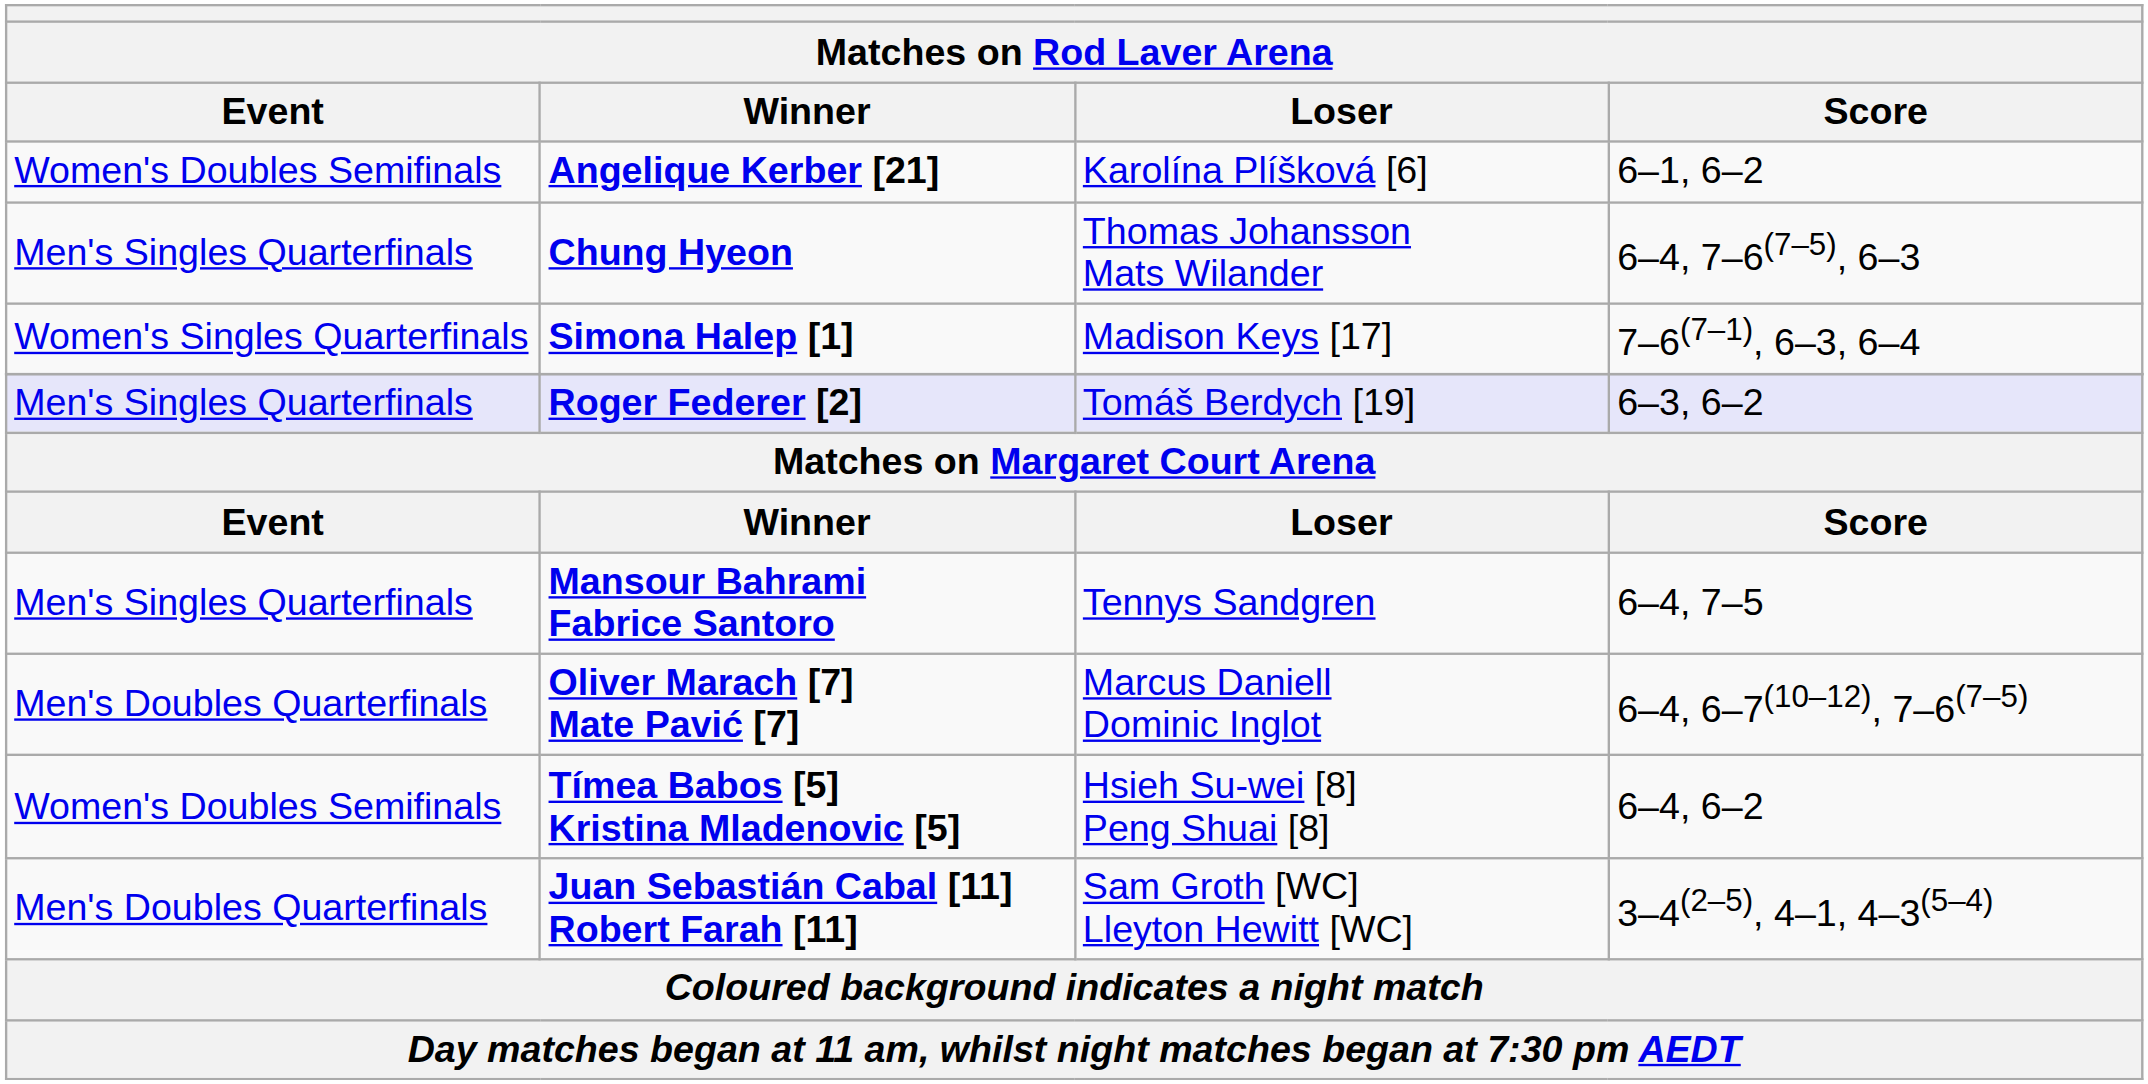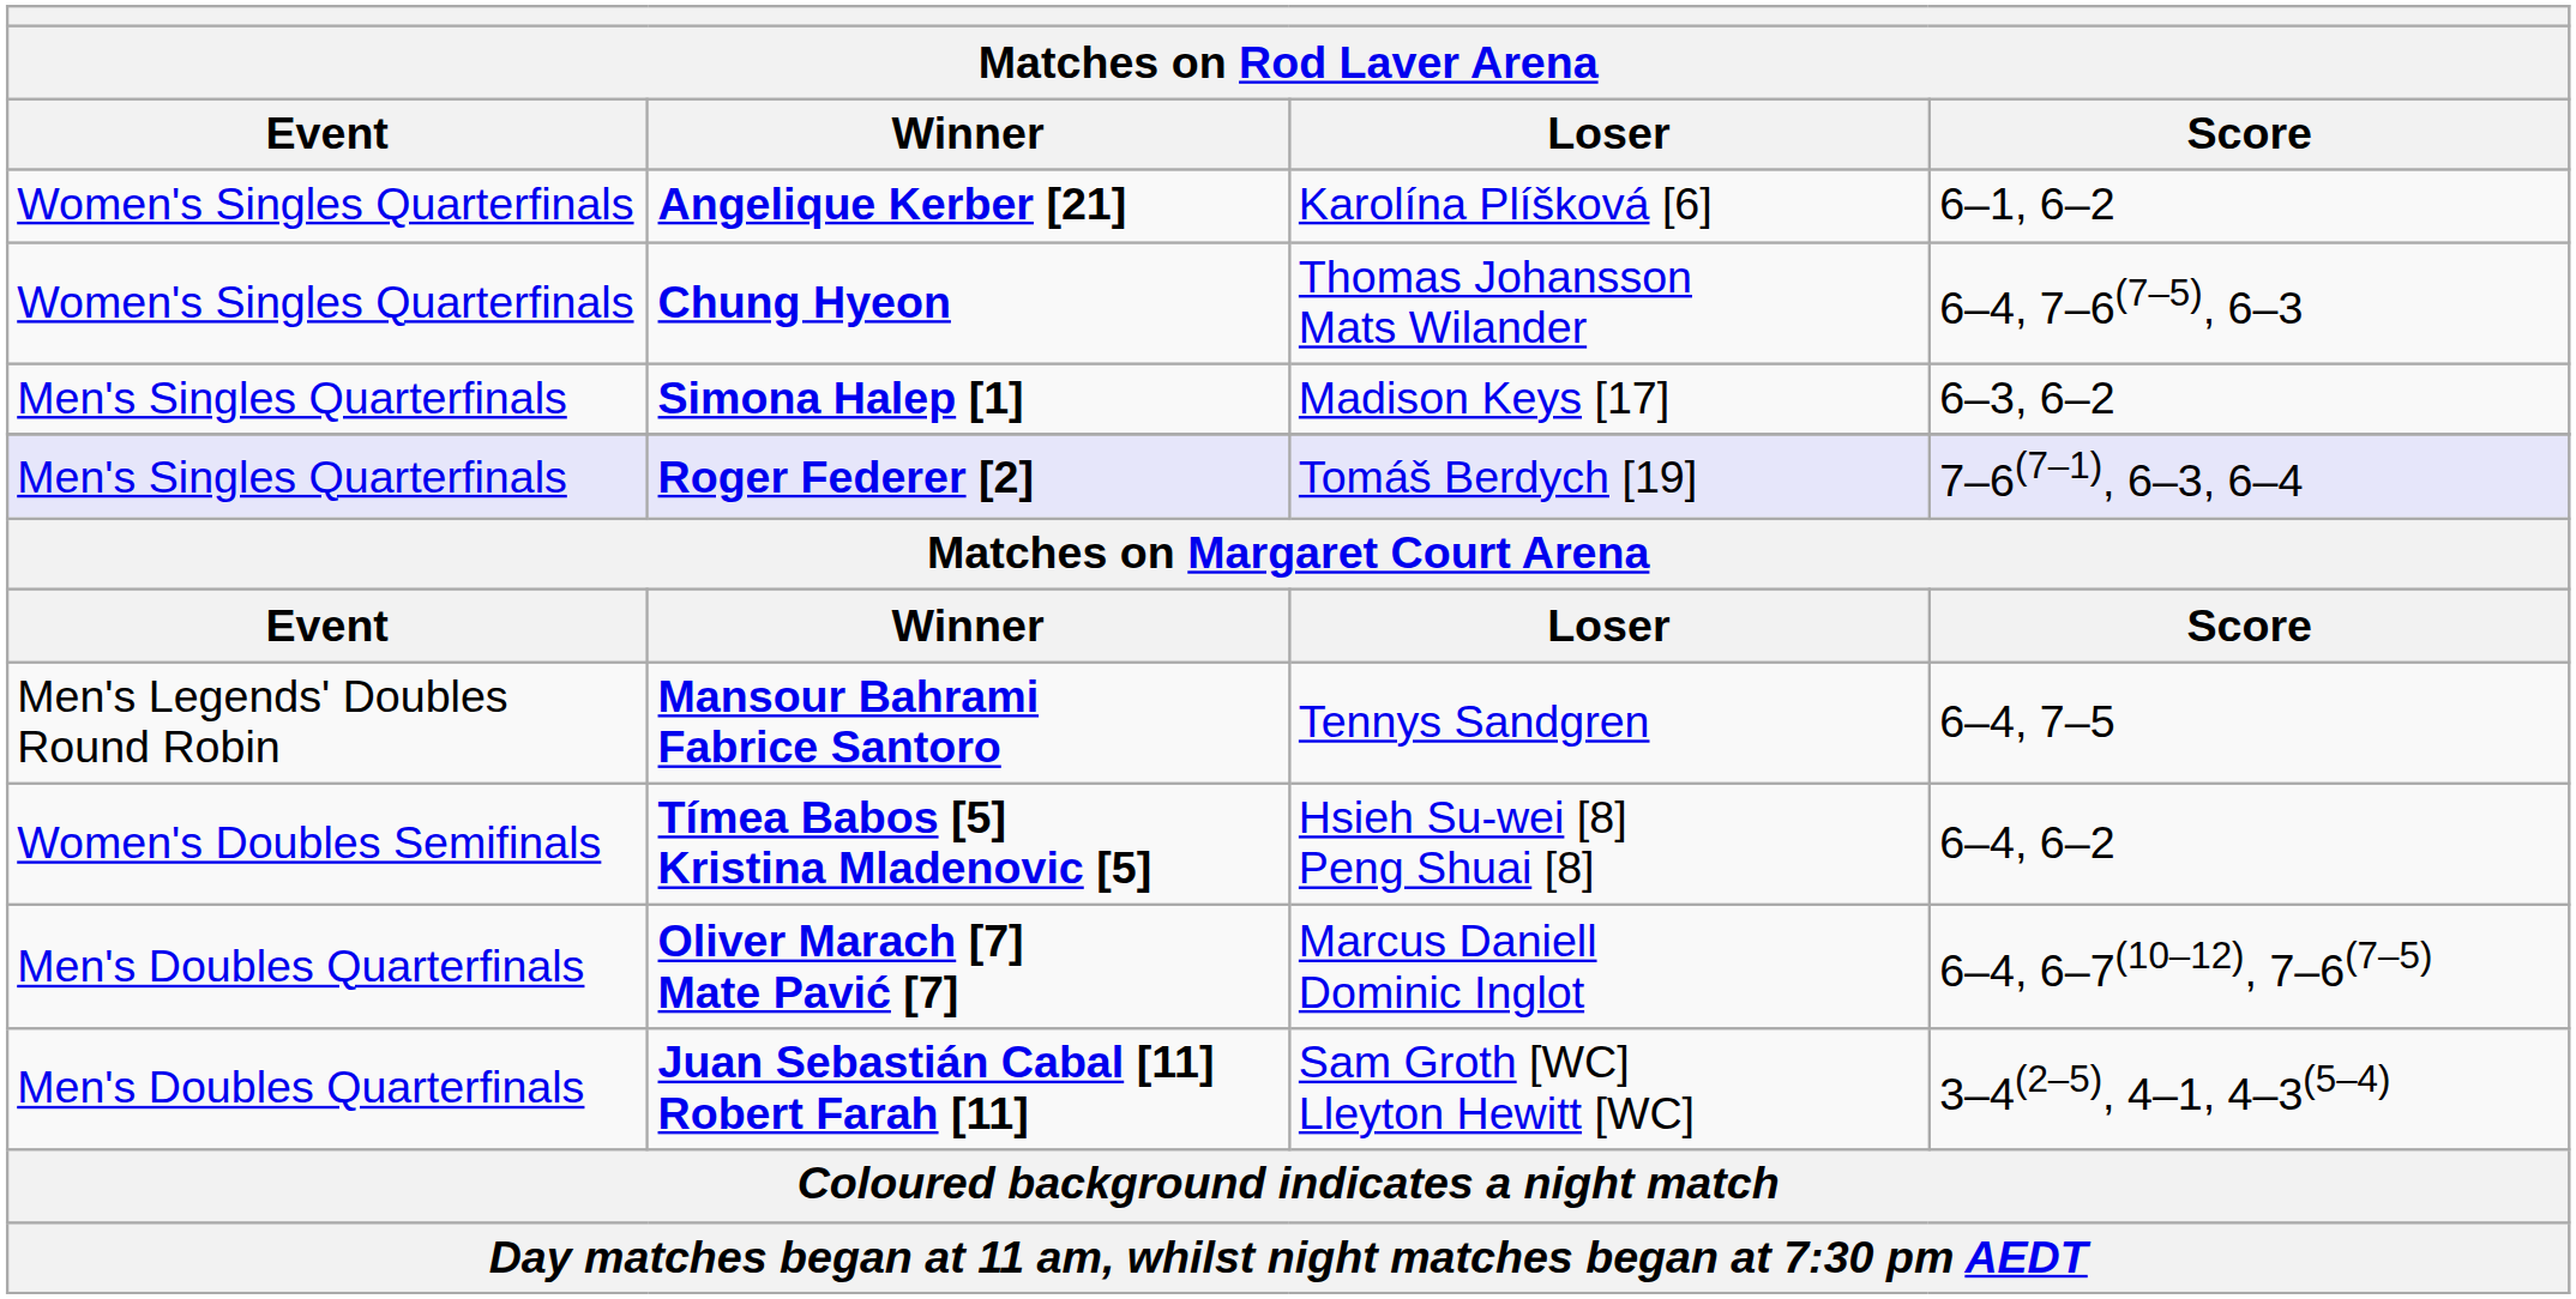Angelique Kerber [21] | Event: Women's Doubles Semifinals -> Women's Singles Quarterfinals
Chung Hyeon | Event: Men's Singles Quarterfinals -> Women's Singles Quarterfinals
Simona Halep [1] | Event: Women's Singles Quarterfinals -> Men's Singles Quarterfinals
Simona Halep [1] | Score: 7–6(7–1), 6–3, 6–4 -> 6–3, 6–2
Roger Federer [2] | Score: 6–3, 6–2 -> 7–6(7–1), 6–3, 6–4
Mansour Bahrami Fabrice Santoro | Event: Men's Singles Quarterfinals -> Men's Legends' Doubles Round Robin
rows swapped: Tímea Babos [5] Kristina Mladenovic [5] <-> Oliver Marach [7] Mate Pavić [7]
